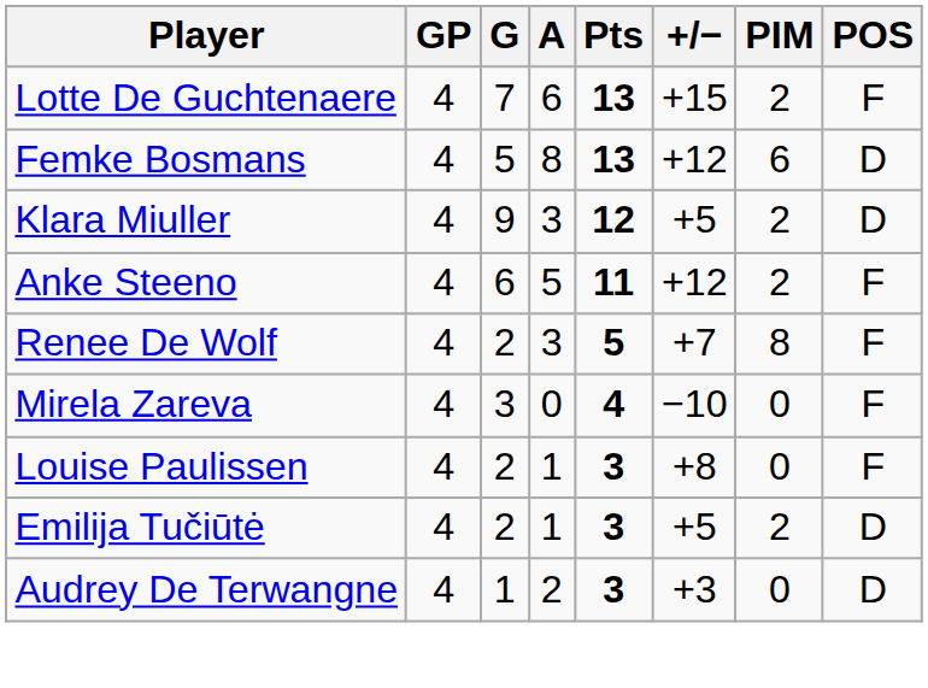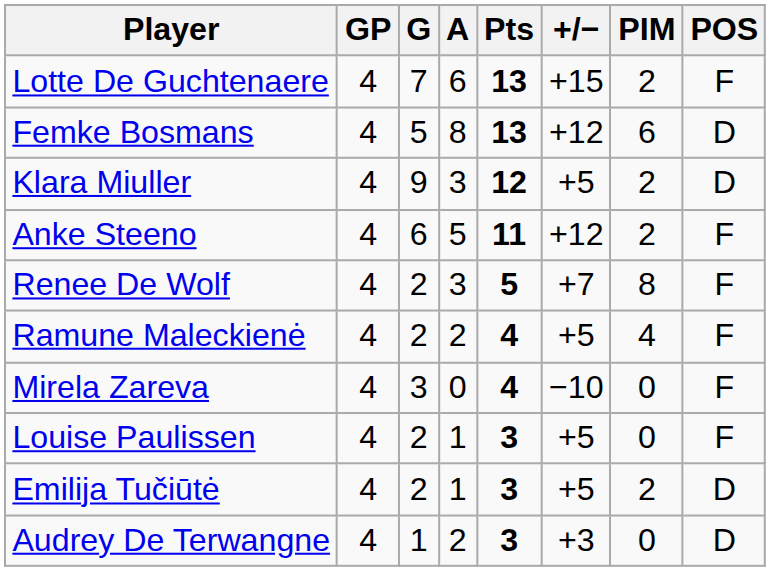+ row: Ramune Maleckienė | 4 | 2 | 2 | 4 | +5 | 4 | F
Louise Paulissen | +/−: +8 -> +5
